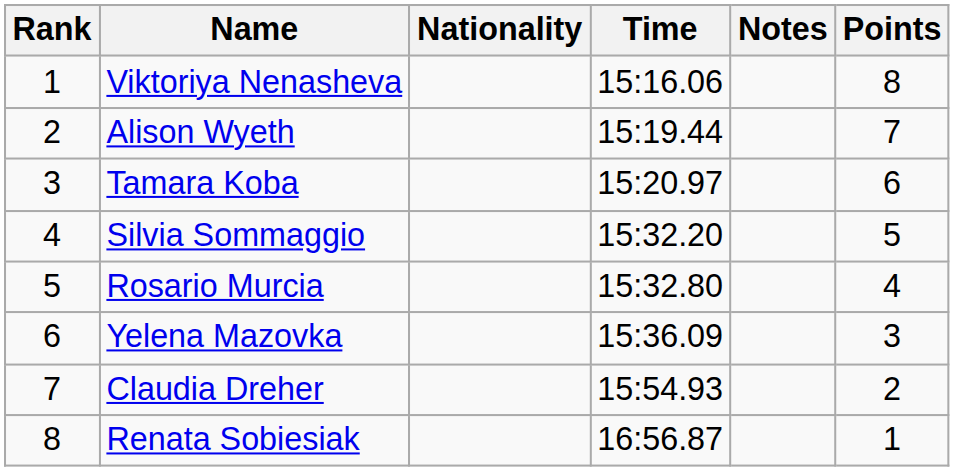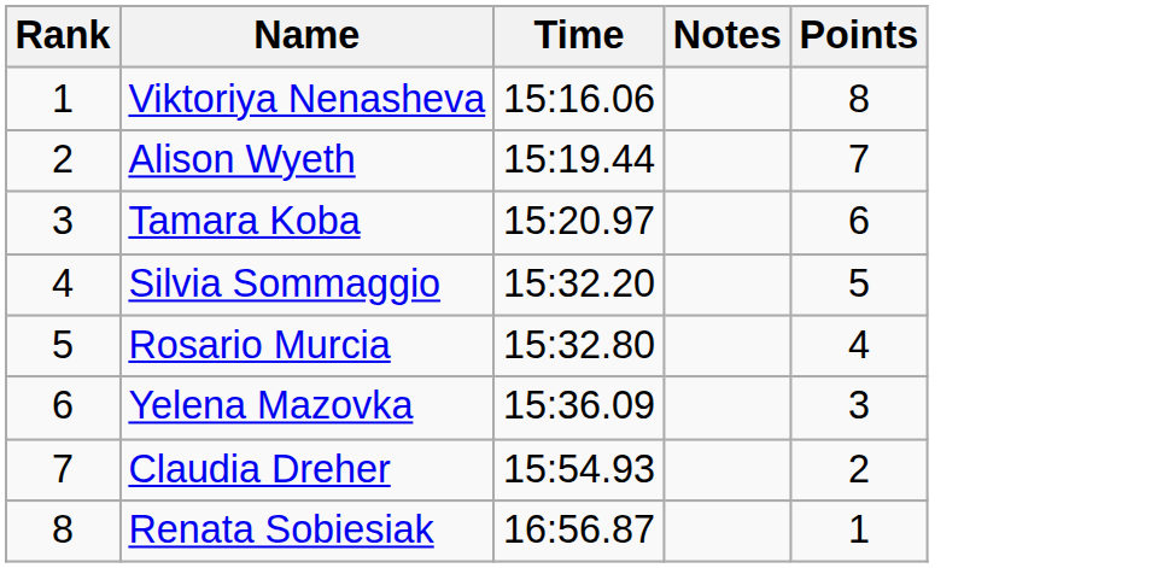- column: Nationality
